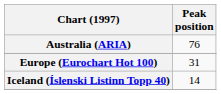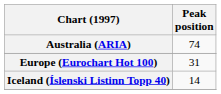Australia (ARIA) | Peak position: 76 -> 74
